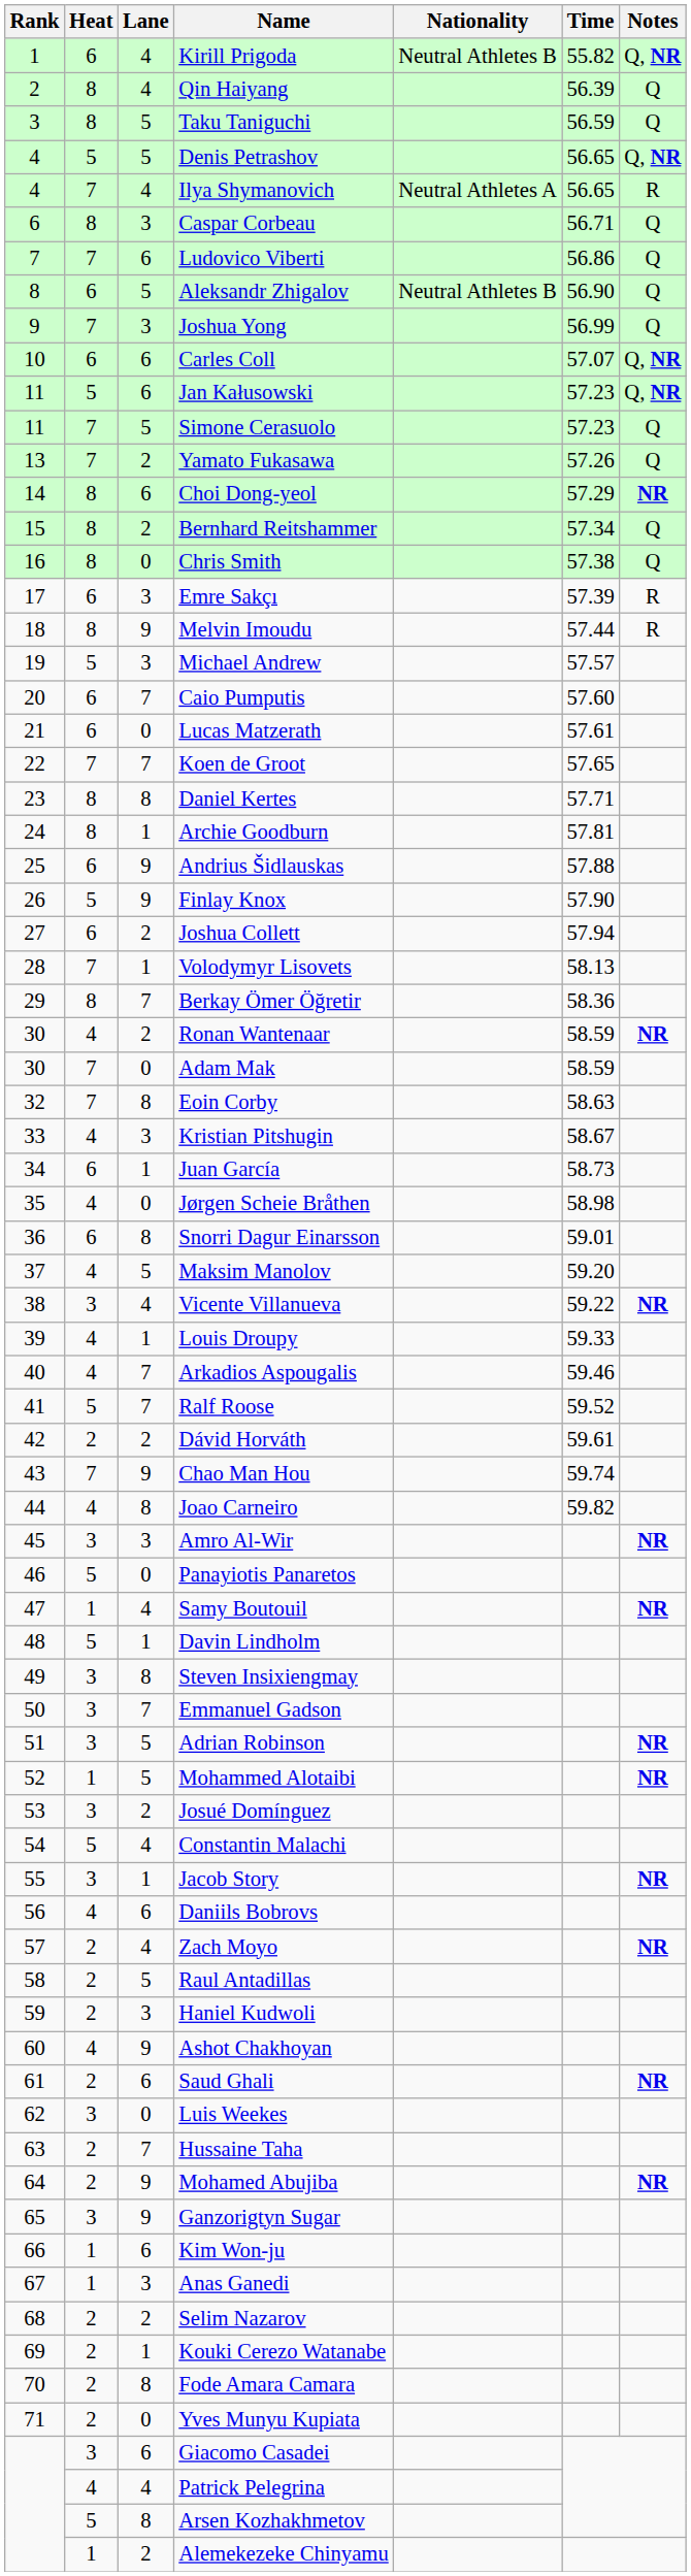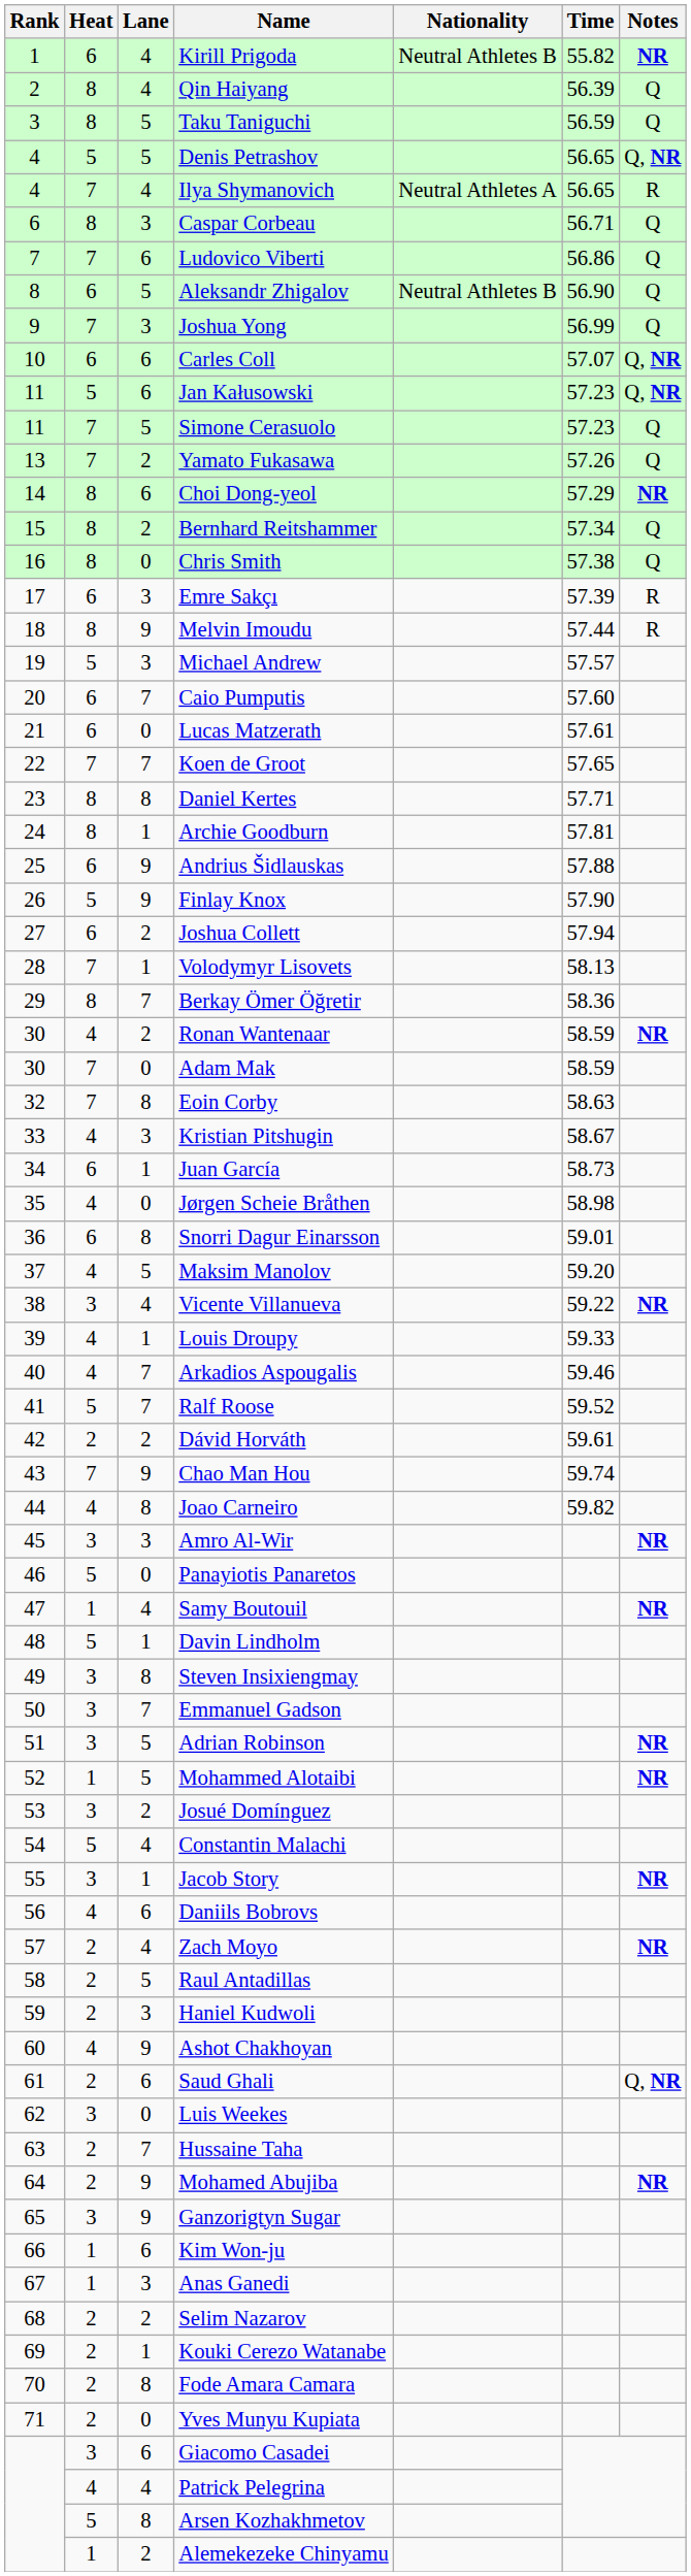Kirill Prigoda | Notes: Q, NR -> NR
Saud Ghali | Notes: NR -> Q, NR
